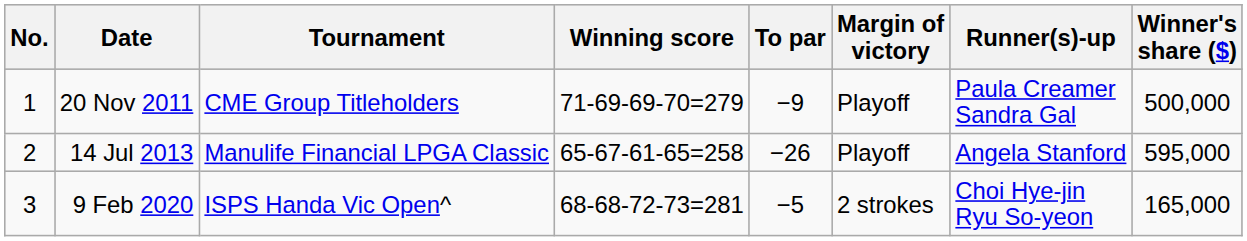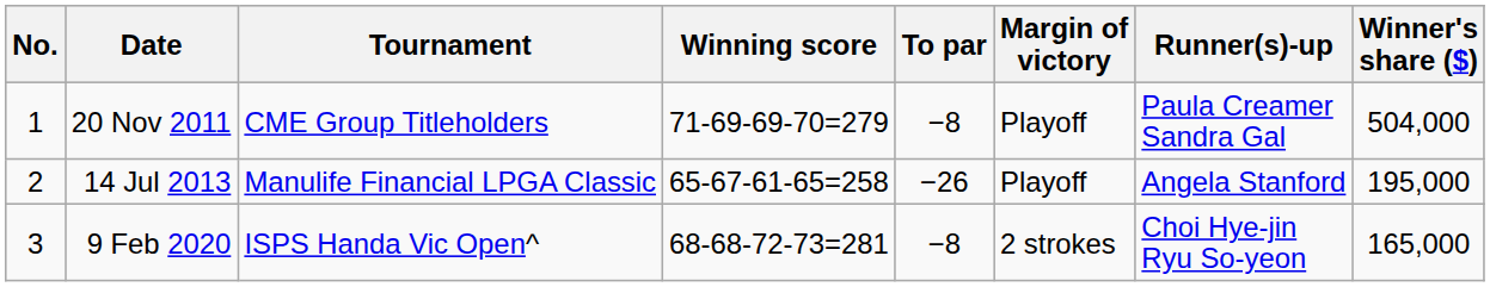20 Nov 2011 | To par: −9 -> −8
20 Nov 2011 | Winner's share ($): 500,000 -> 504,000
14 Jul 2013 | Winner's share ($): 595,000 -> 195,000
9 Feb 2020 | To par: −5 -> −8
